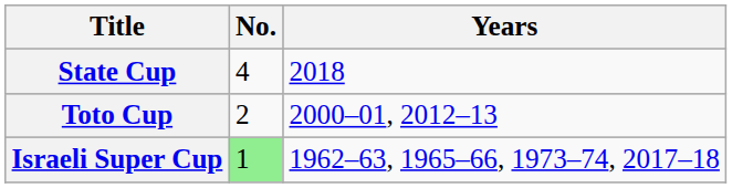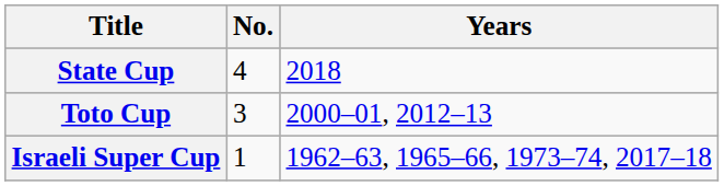Toto Cup | No.: 2 -> 3
Israeli Super Cup | No.: lightgreen background -> no background
